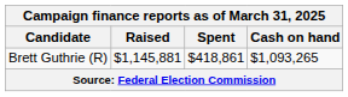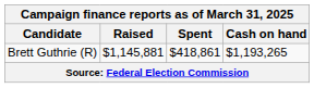Brett Guthrie (R) | Cash on hand: $1,093,265 -> $1,193,265
